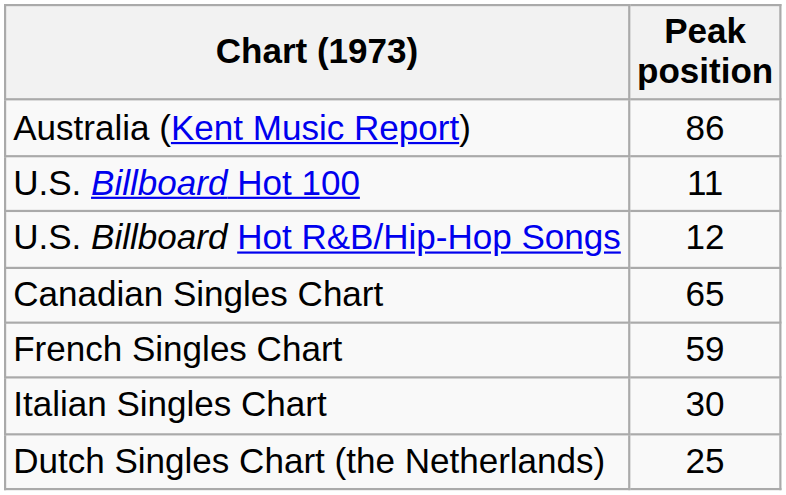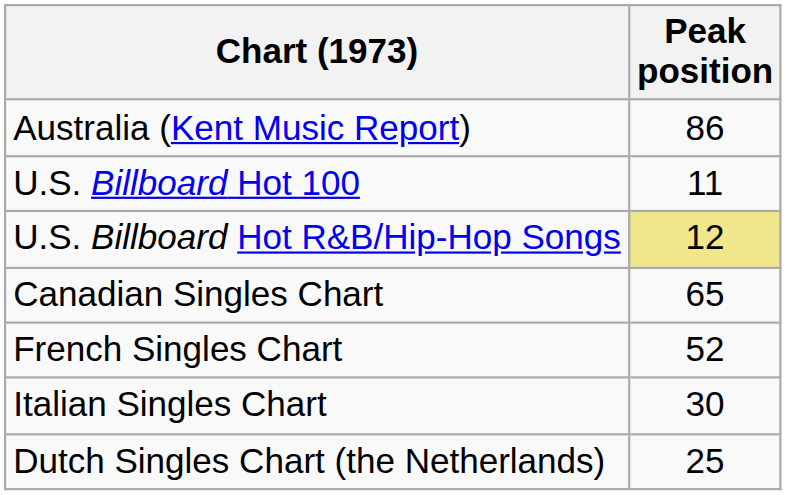U.S. Billboard Hot R&B/Hip-Hop Songs | Peak position: no background -> khaki background
French Singles Chart | Peak position: 59 -> 52
